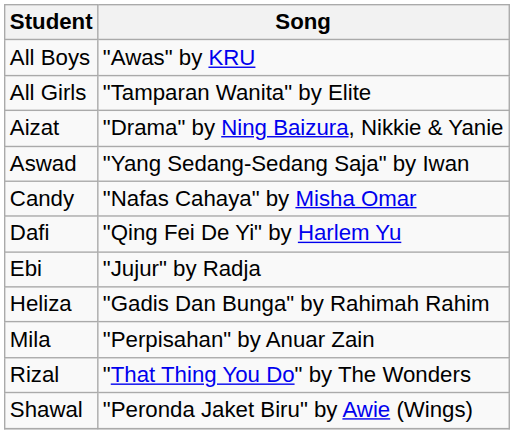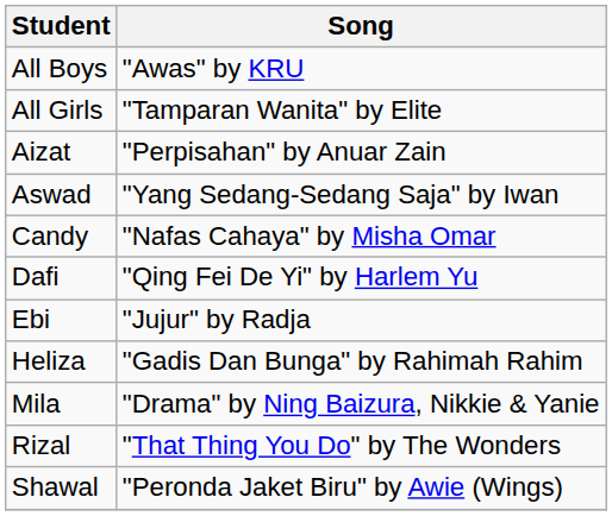Aizat | Song: "Drama" by Ning Baizura, Nikkie & Yanie -> "Perpisahan" by Anuar Zain
Mila | Song: "Perpisahan" by Anuar Zain -> "Drama" by Ning Baizura, Nikkie & Yanie
